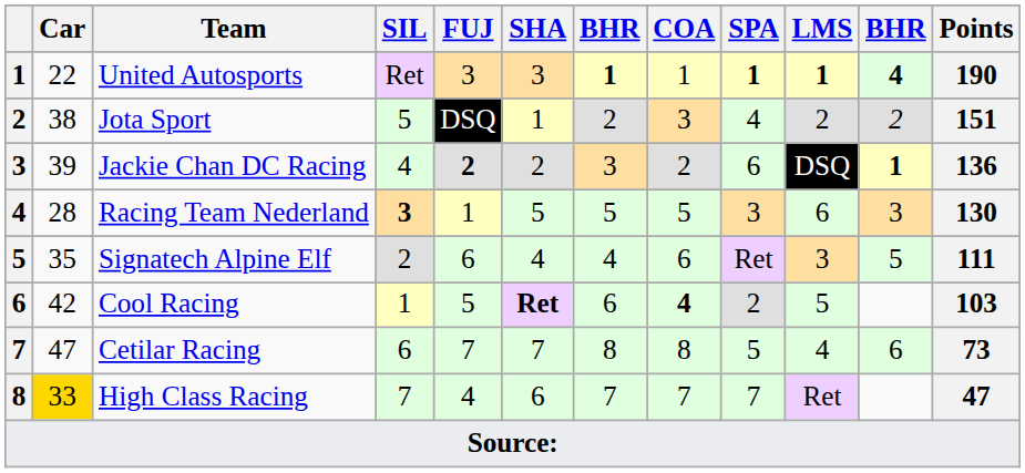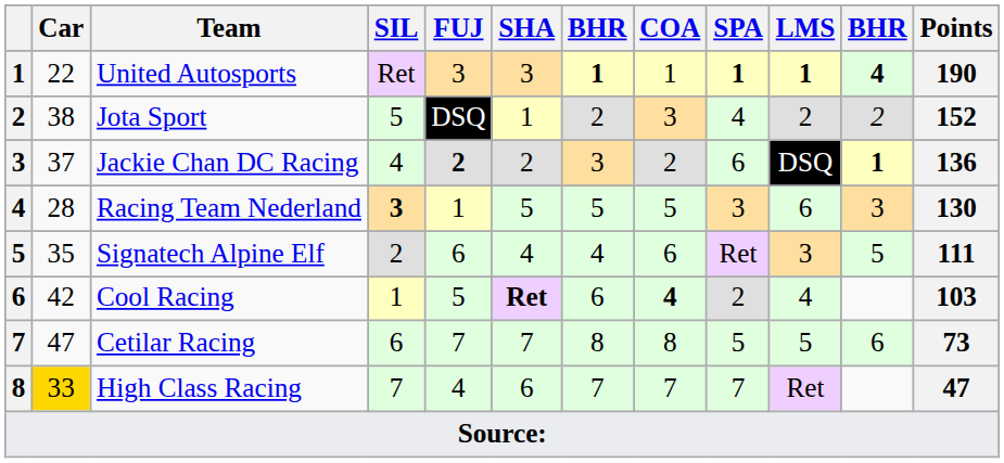Jota Sport | Points: 151 -> 152
Jackie Chan DC Racing | Car: 39 -> 37
Cool Racing | LMS: 5 -> 4
Cetilar Racing | LMS: 4 -> 5
